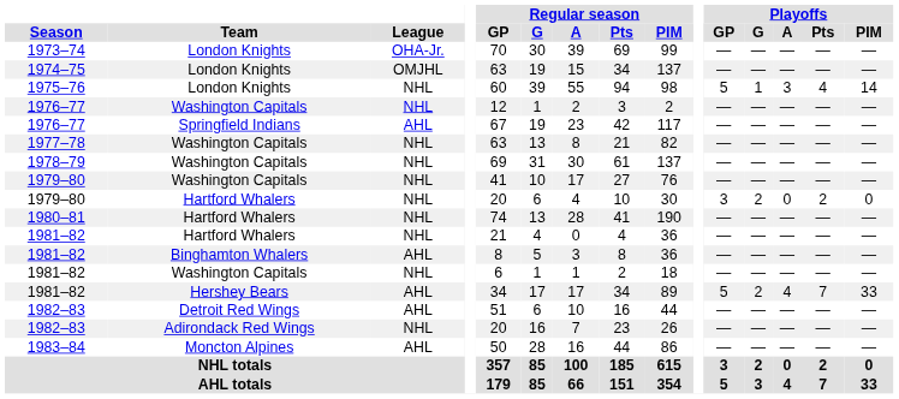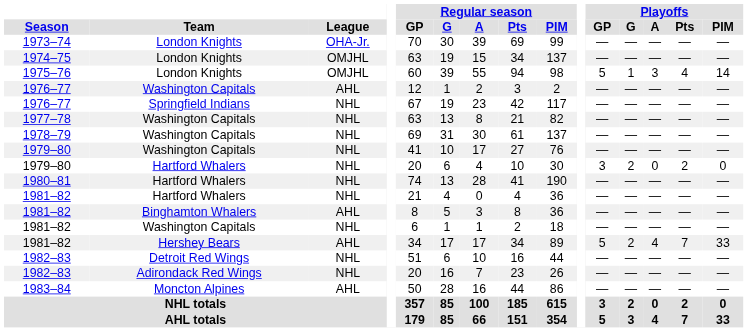1975–76 | League: NHL -> OMJHL
1976–77 / Washington Capitals | League: NHL -> AHL
1976–77 / Springfield Indians | League: AHL -> NHL
1982–83 / Detroit Red Wings | League: AHL -> NHL
